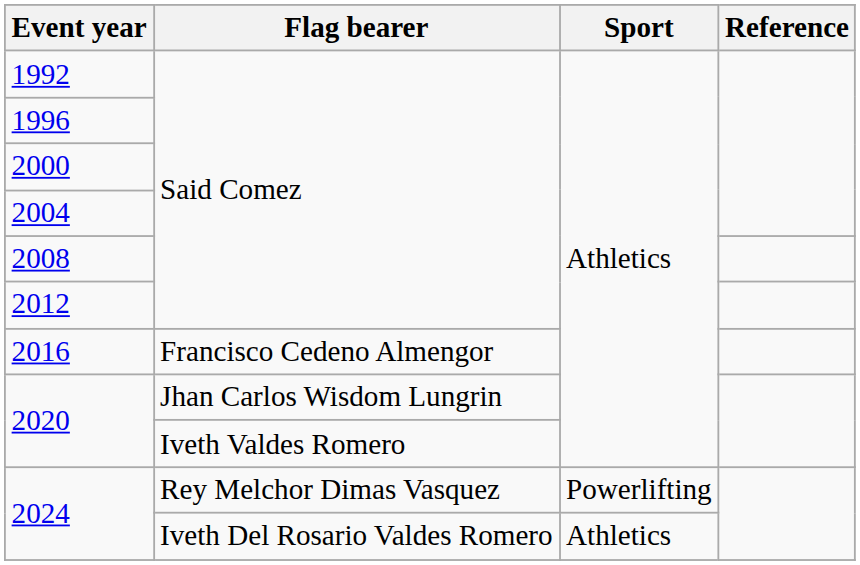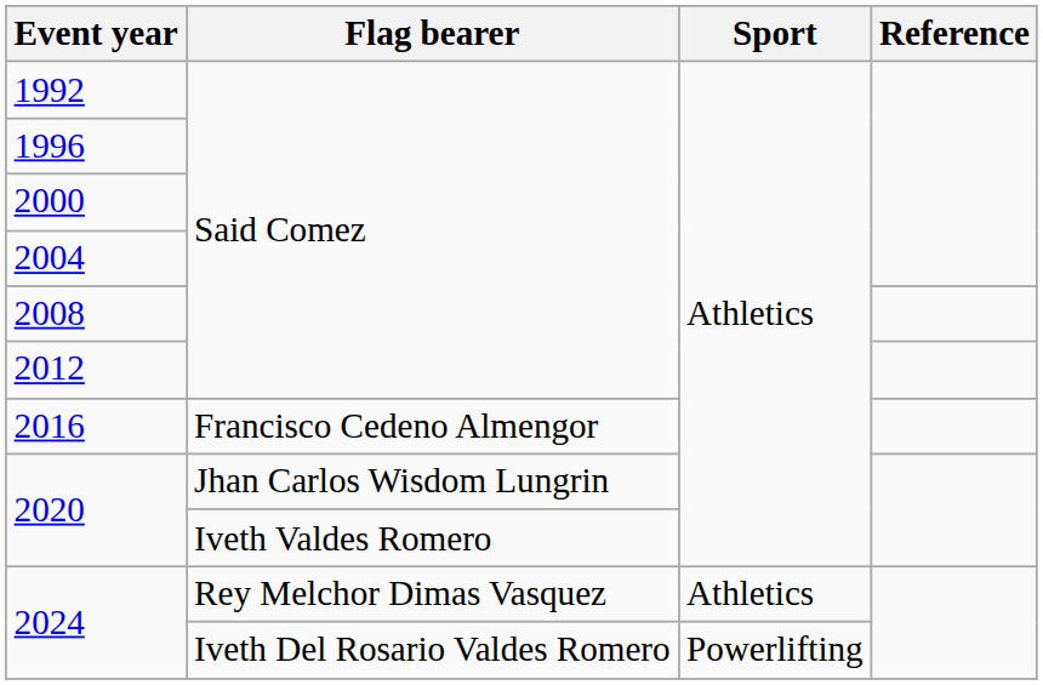2024 / Rey Melchor Dimas Vasquez | Sport: Powerlifting -> Athletics
2024 / Iveth Del Rosario Valdes Romero | Sport: Athletics -> Powerlifting
